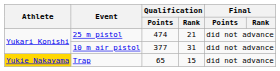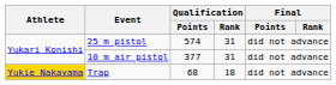25 m pistol | Qualification / Points: 474 -> 574
25 m pistol | Qualification / Rank: 21 -> 31
Trap | Qualification / Points: 65 -> 68
Trap | Qualification / Rank: 15 -> 18
